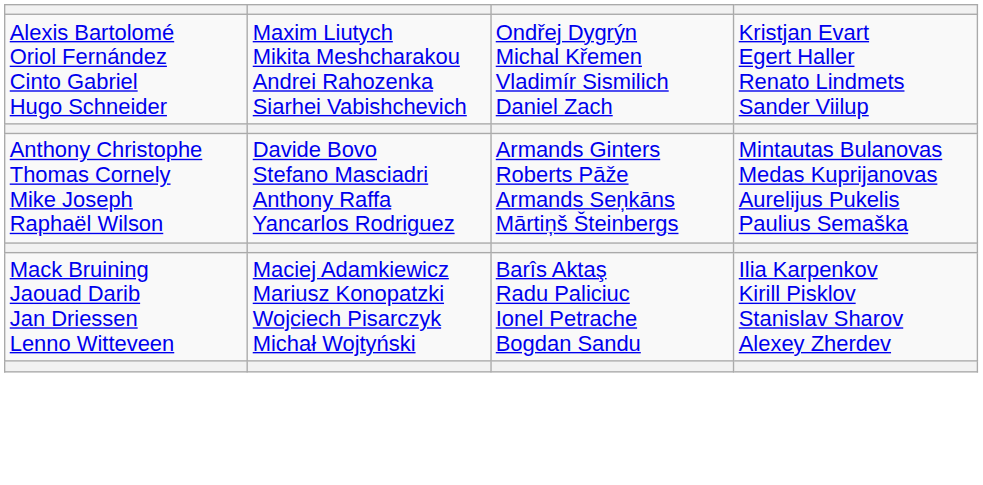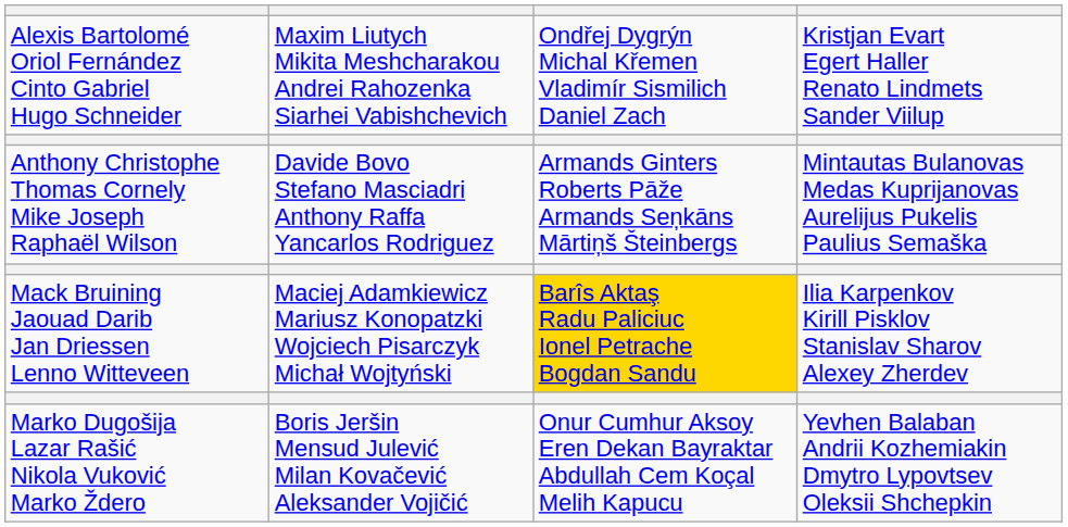Mack Bruining Jaouad Darib Jan Driessen Lenno Witteveen | column 3: no background -> gold background
+ row: Marko Dugošija Lazar Rašić Nikola Vuković Marko Ždero | Boris Jeršin Mensud Julević Milan Kovačević Aleksander Vojičić | Onur Cumhur Aksoy Eren Dekan Bayraktar Abdullah Cem Koçal Melih Kapucu | Yevhen Balaban Andrii Kozhemiakin Dmytro Lypovtsev Oleksii Shchepkin
